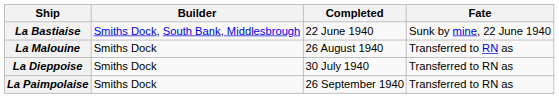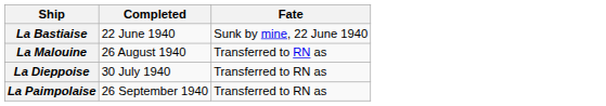- column: Builder | Smiths Dock, South Bank, Middlesbrough | Smiths Dock | Smiths Dock | Smiths Dock
